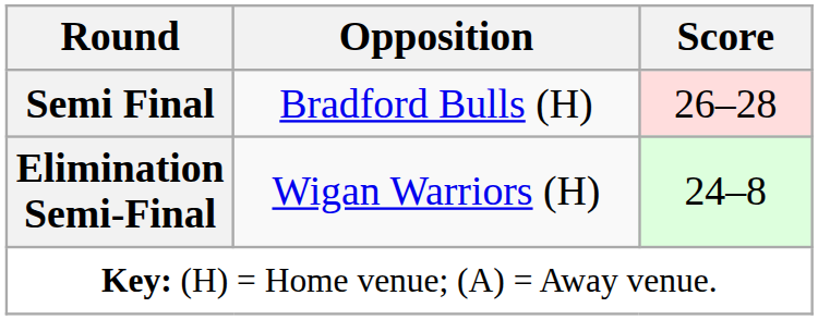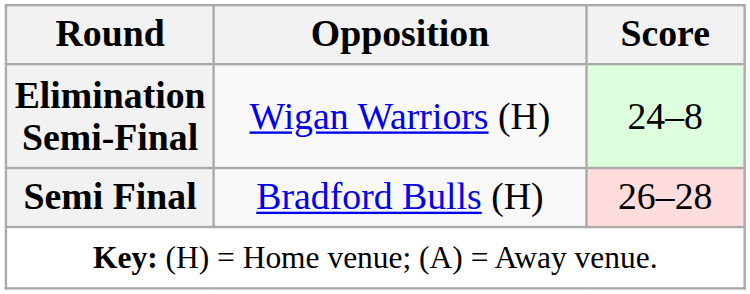rows swapped: Semi Final <-> Elimination Semi-Final
